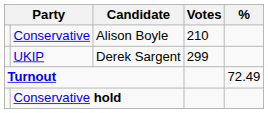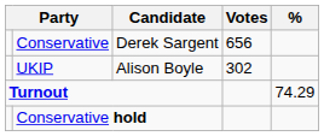Conservative | Candidate: Alison Boyle -> Derek Sargent
Conservative | Votes: 210 -> 656
UKIP | Candidate: Derek Sargent -> Alison Boyle
UKIP | Votes: 299 -> 302
Turnout | %: 72.49 -> 74.29
